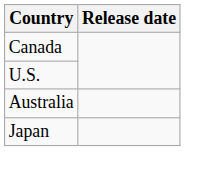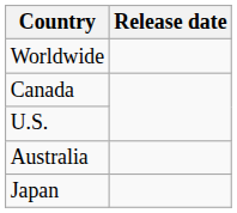+ row: Worldwide
